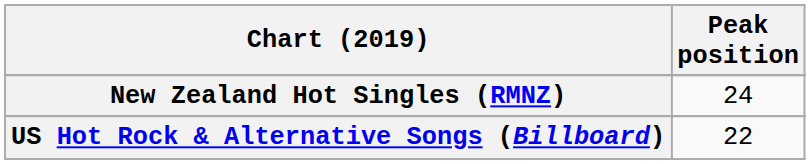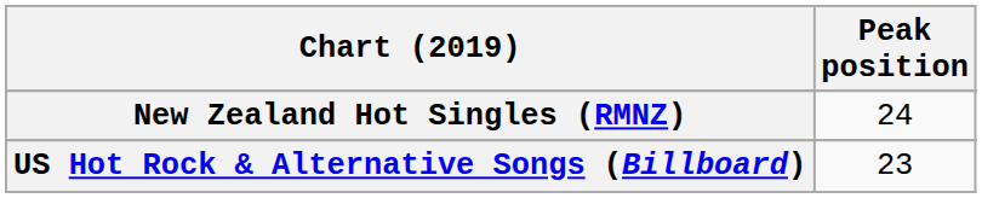US Hot Rock & Alternative Songs (Billboard) | Peak position: 22 -> 23
